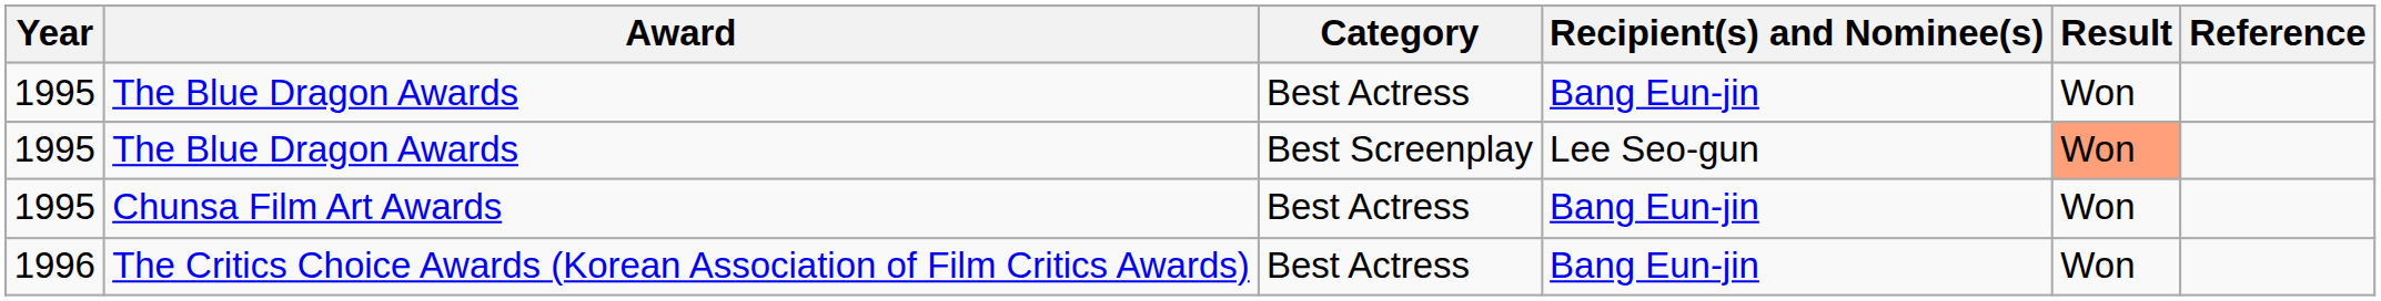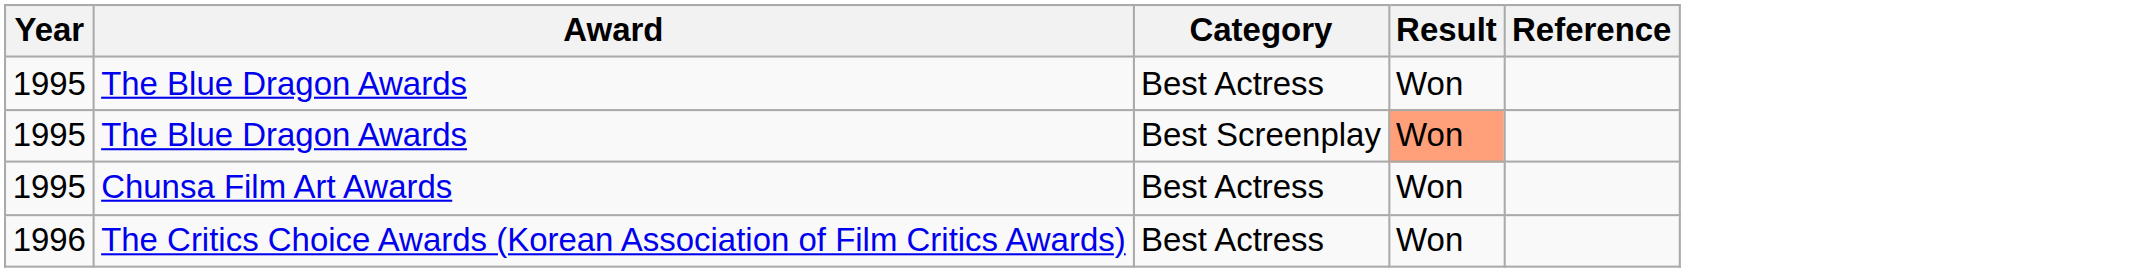- column: Recipient(s) and Nominee(s) | Bang Eun-jin | Lee Seo-gun | Bang Eun-jin | Bang Eun-jin
